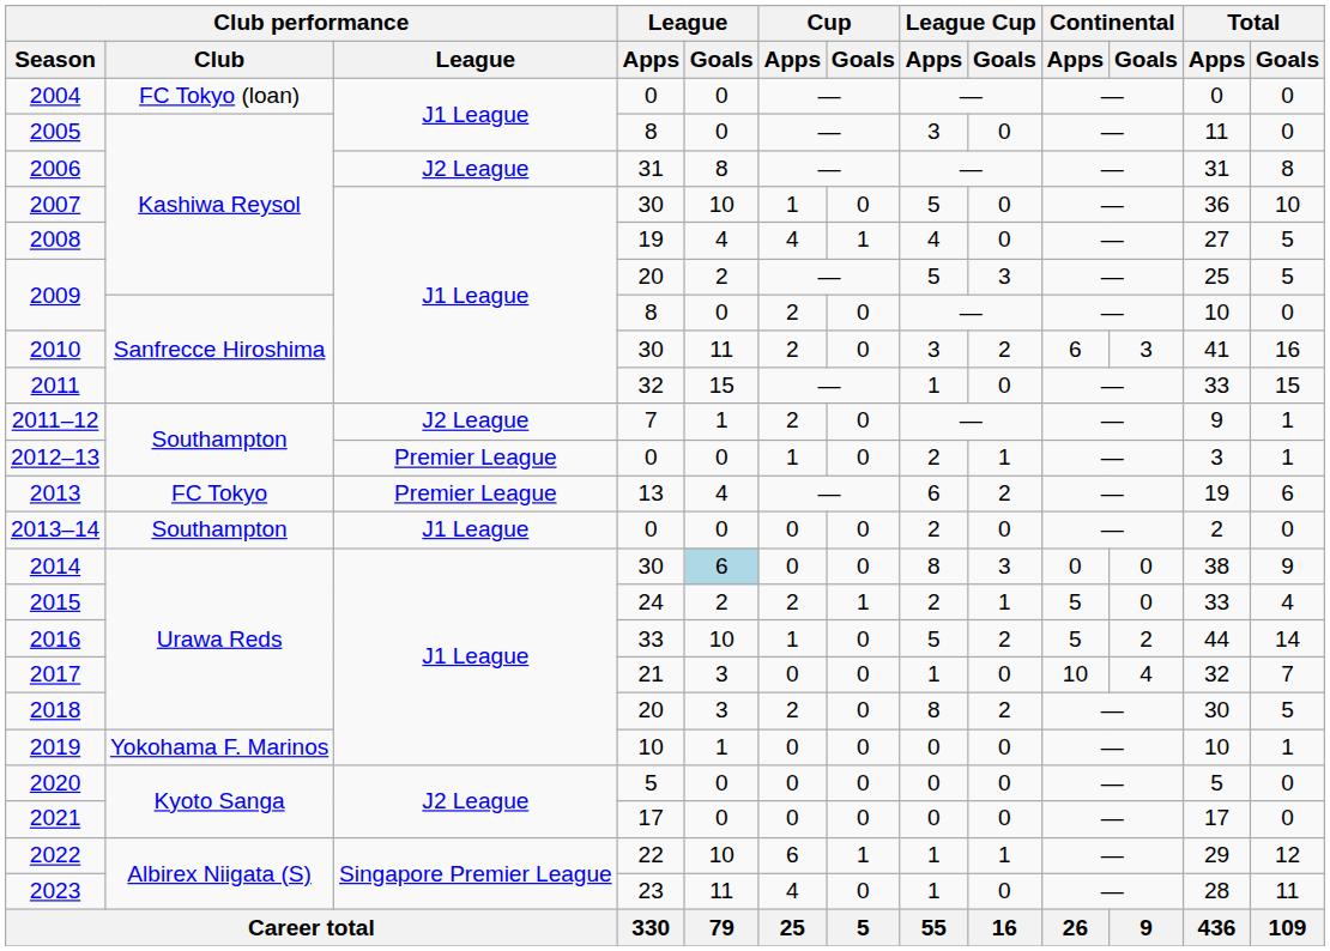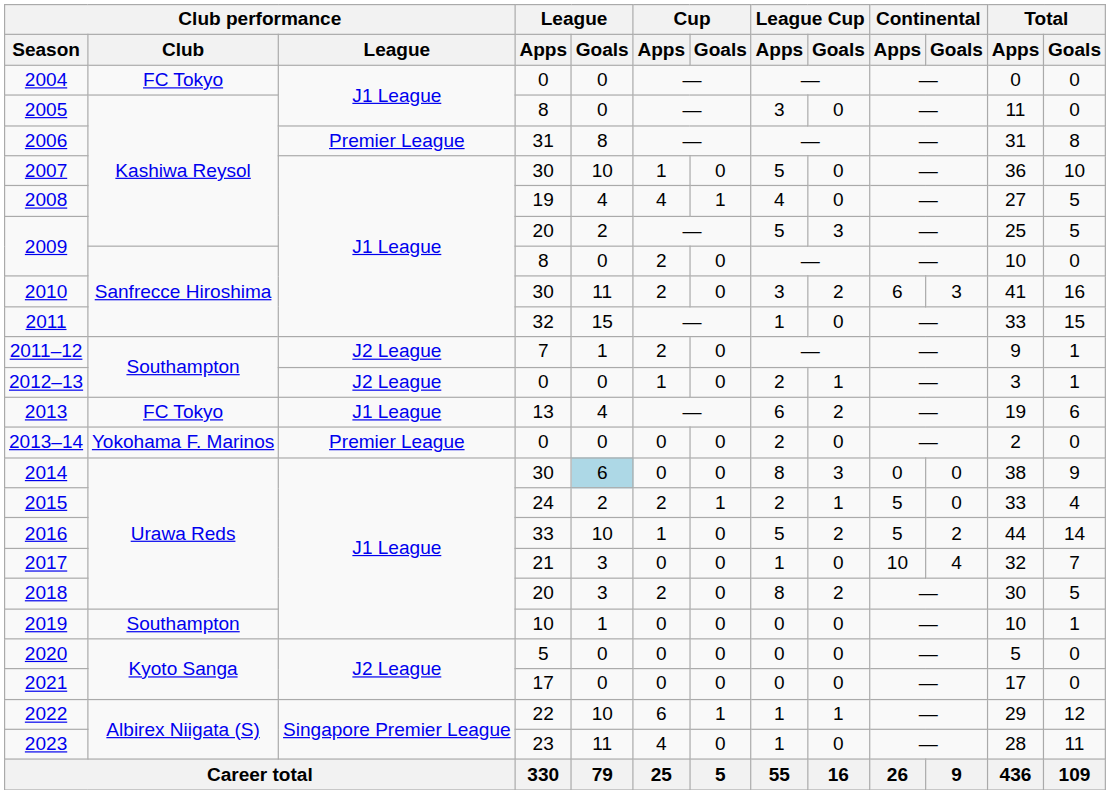2004 | Club performance / Club: FC Tokyo (loan) -> FC Tokyo
2006 | Club performance / League: J2 League -> Premier League
2012–13 | Club performance / League: Premier League -> J2 League
2013 | Club performance / League: Premier League -> J1 League
2013–14 | Club performance / Club: Southampton -> Yokohama F. Marinos
2013–14 | Club performance / League: J1 League -> Premier League
2019 | Club performance / Club: Yokohama F. Marinos -> Southampton
